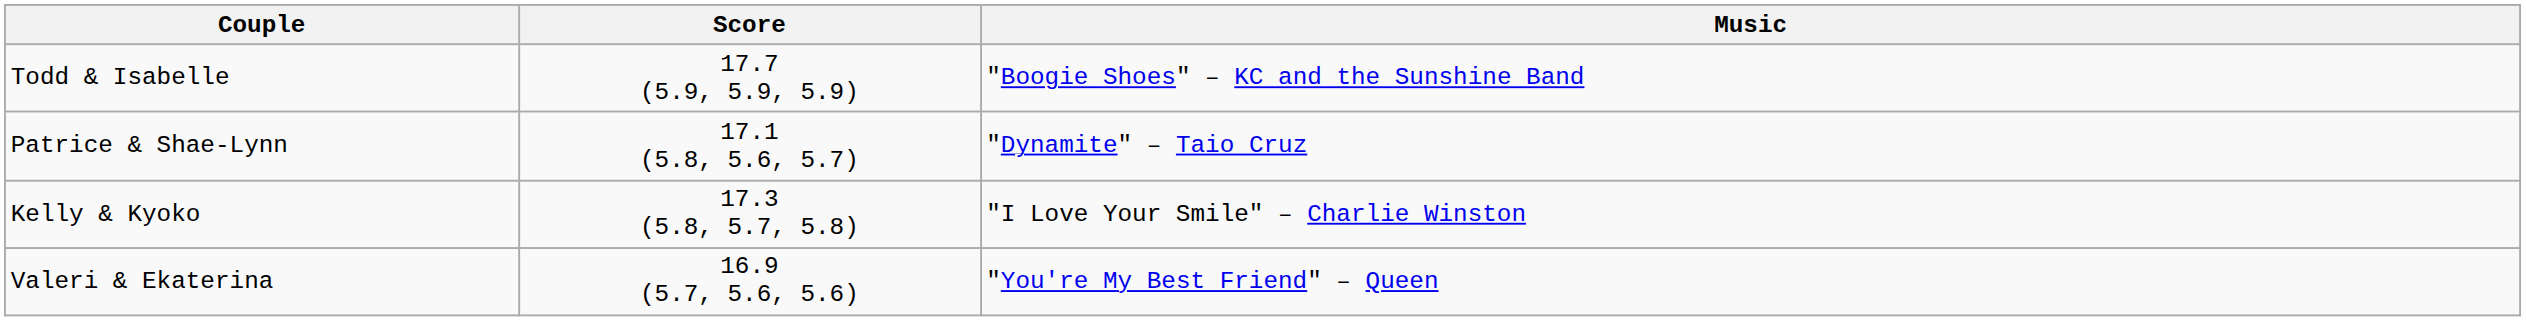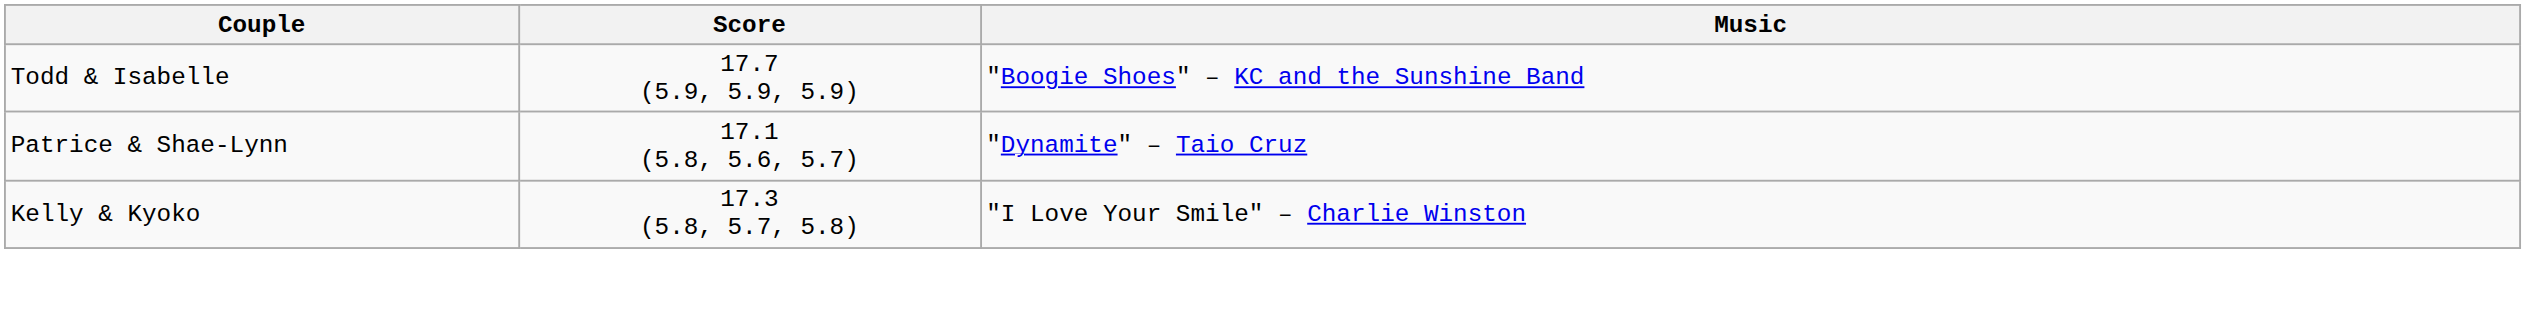- row: Valeri & Ekaterina | 16.9 (5.7, 5.6, 5.6) | "You're My Best Friend" – Queen
